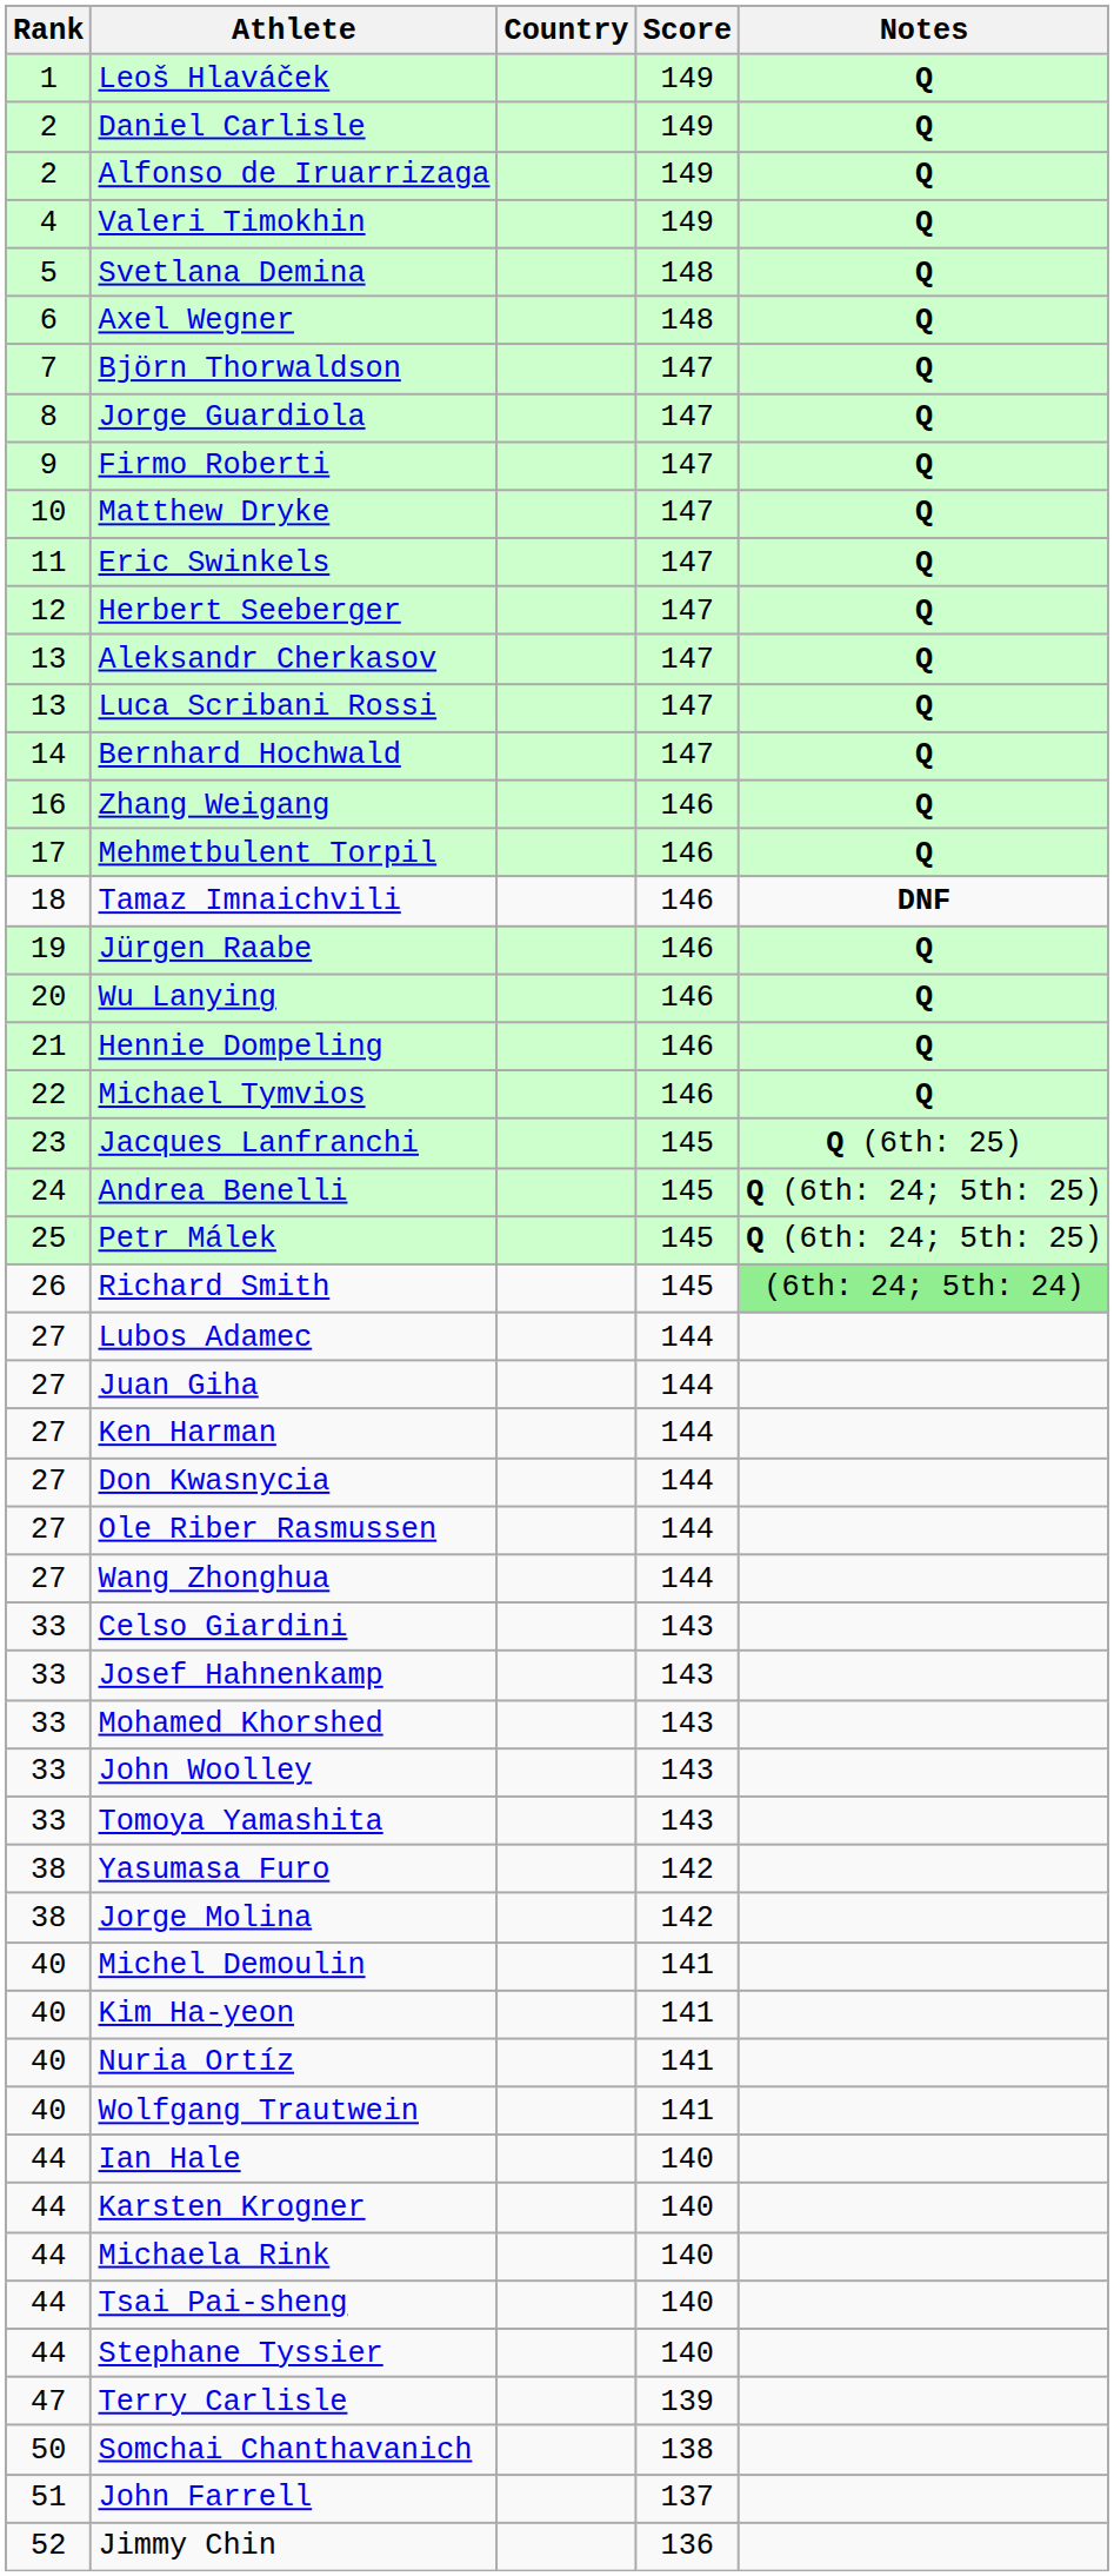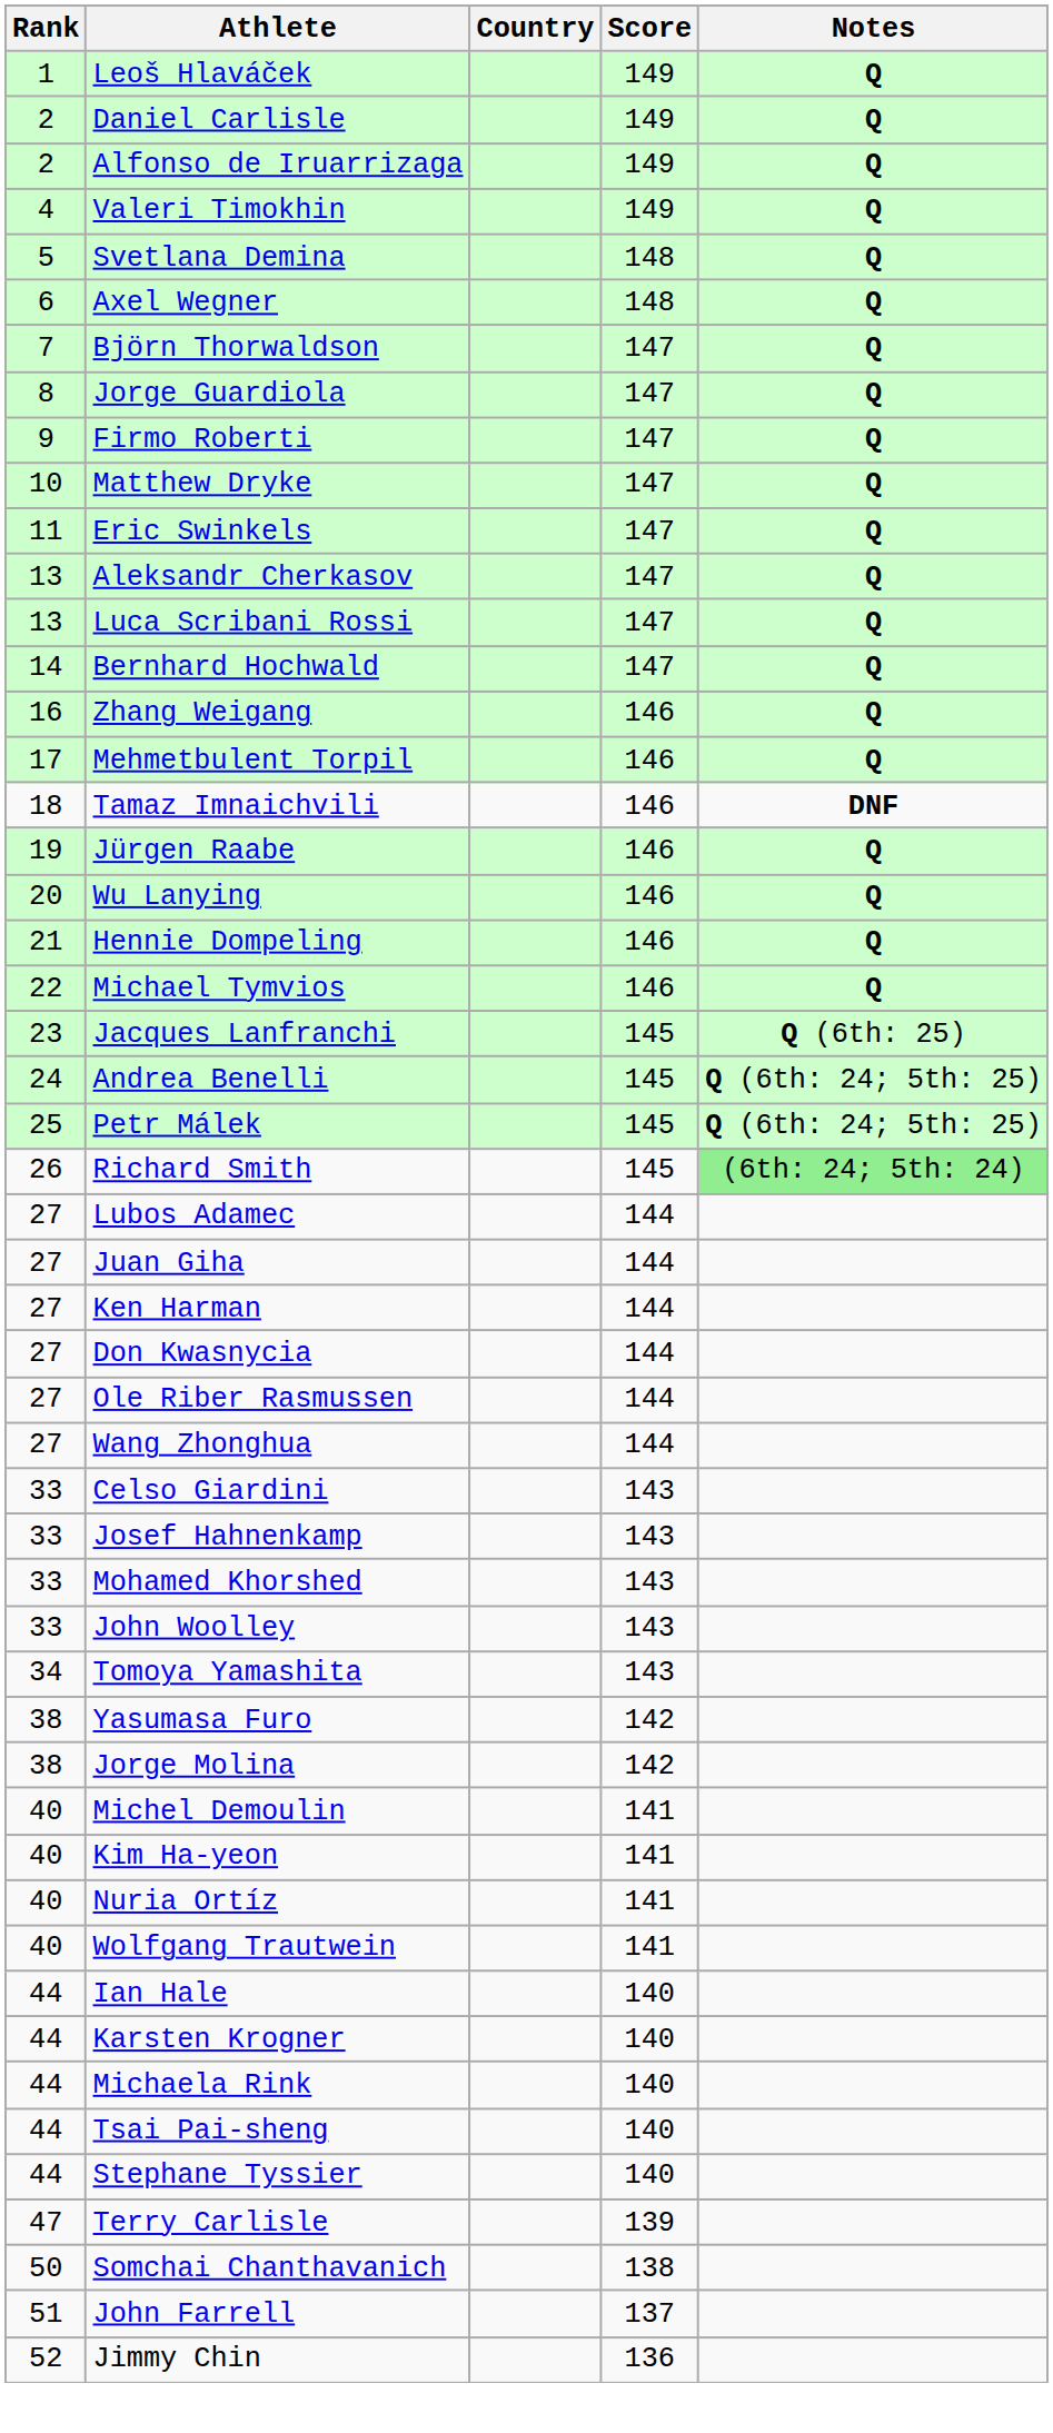- row: 12 | Herbert Seeberger | 147 | Q
Tomoya Yamashita | Rank: 33 -> 34
